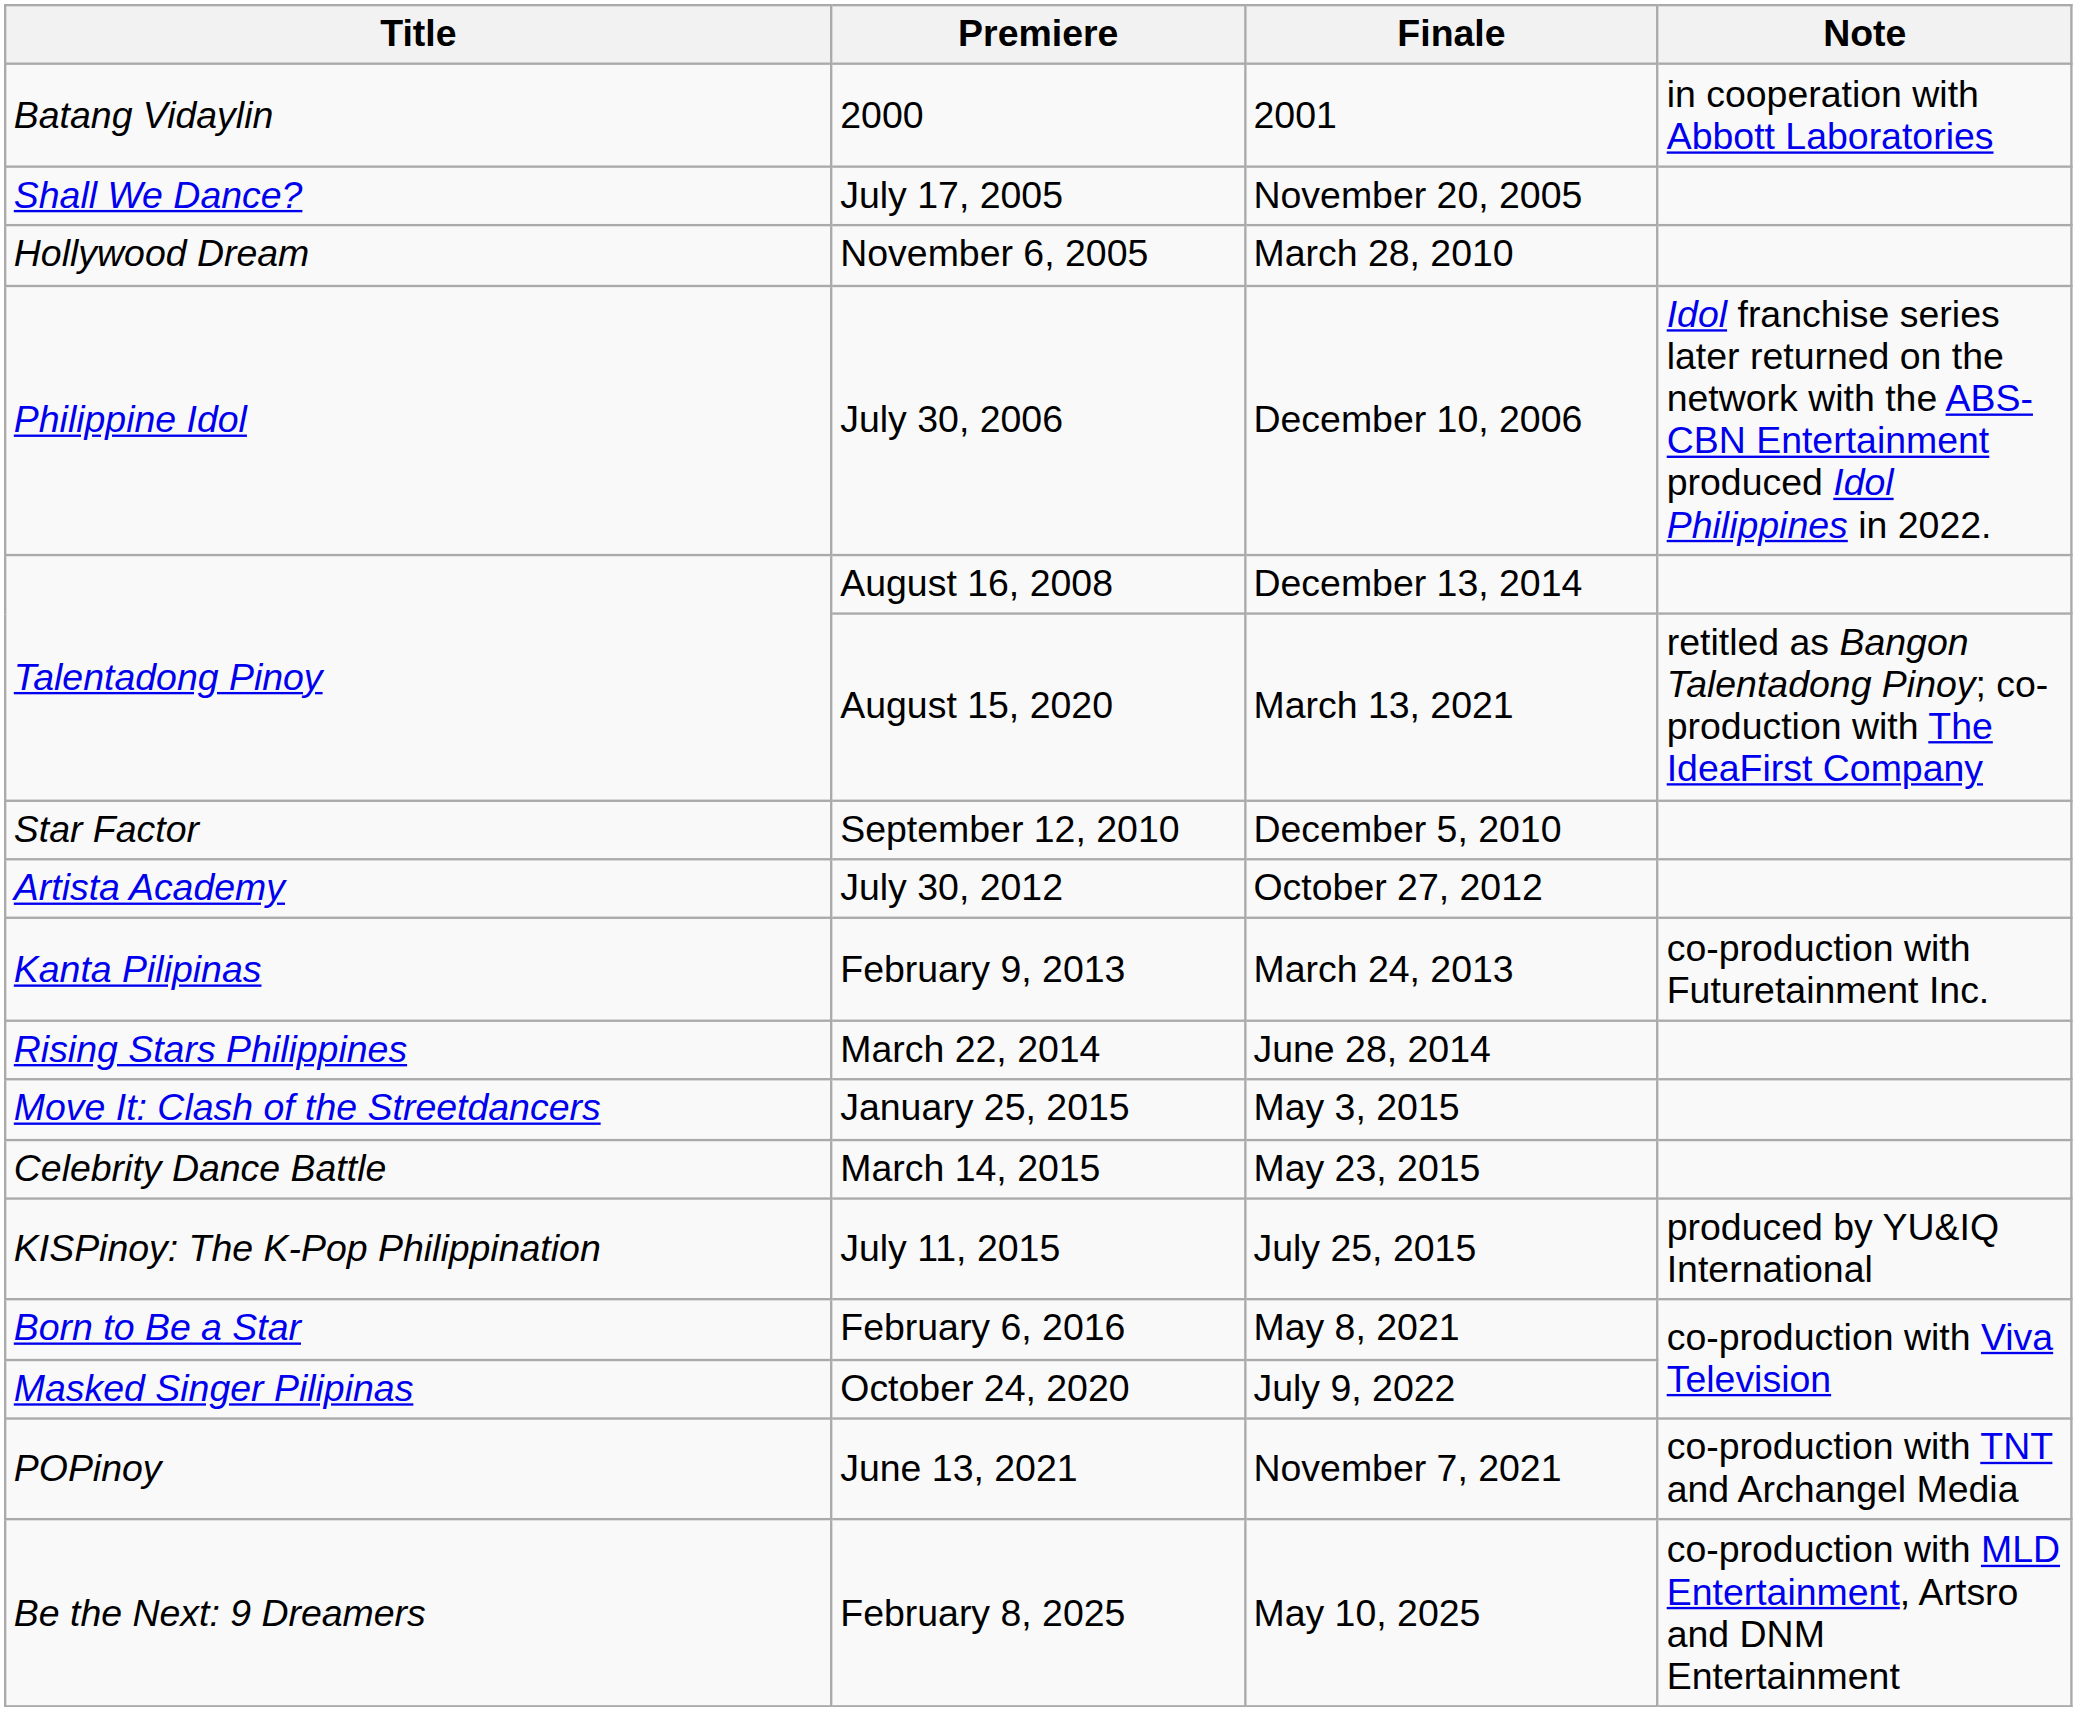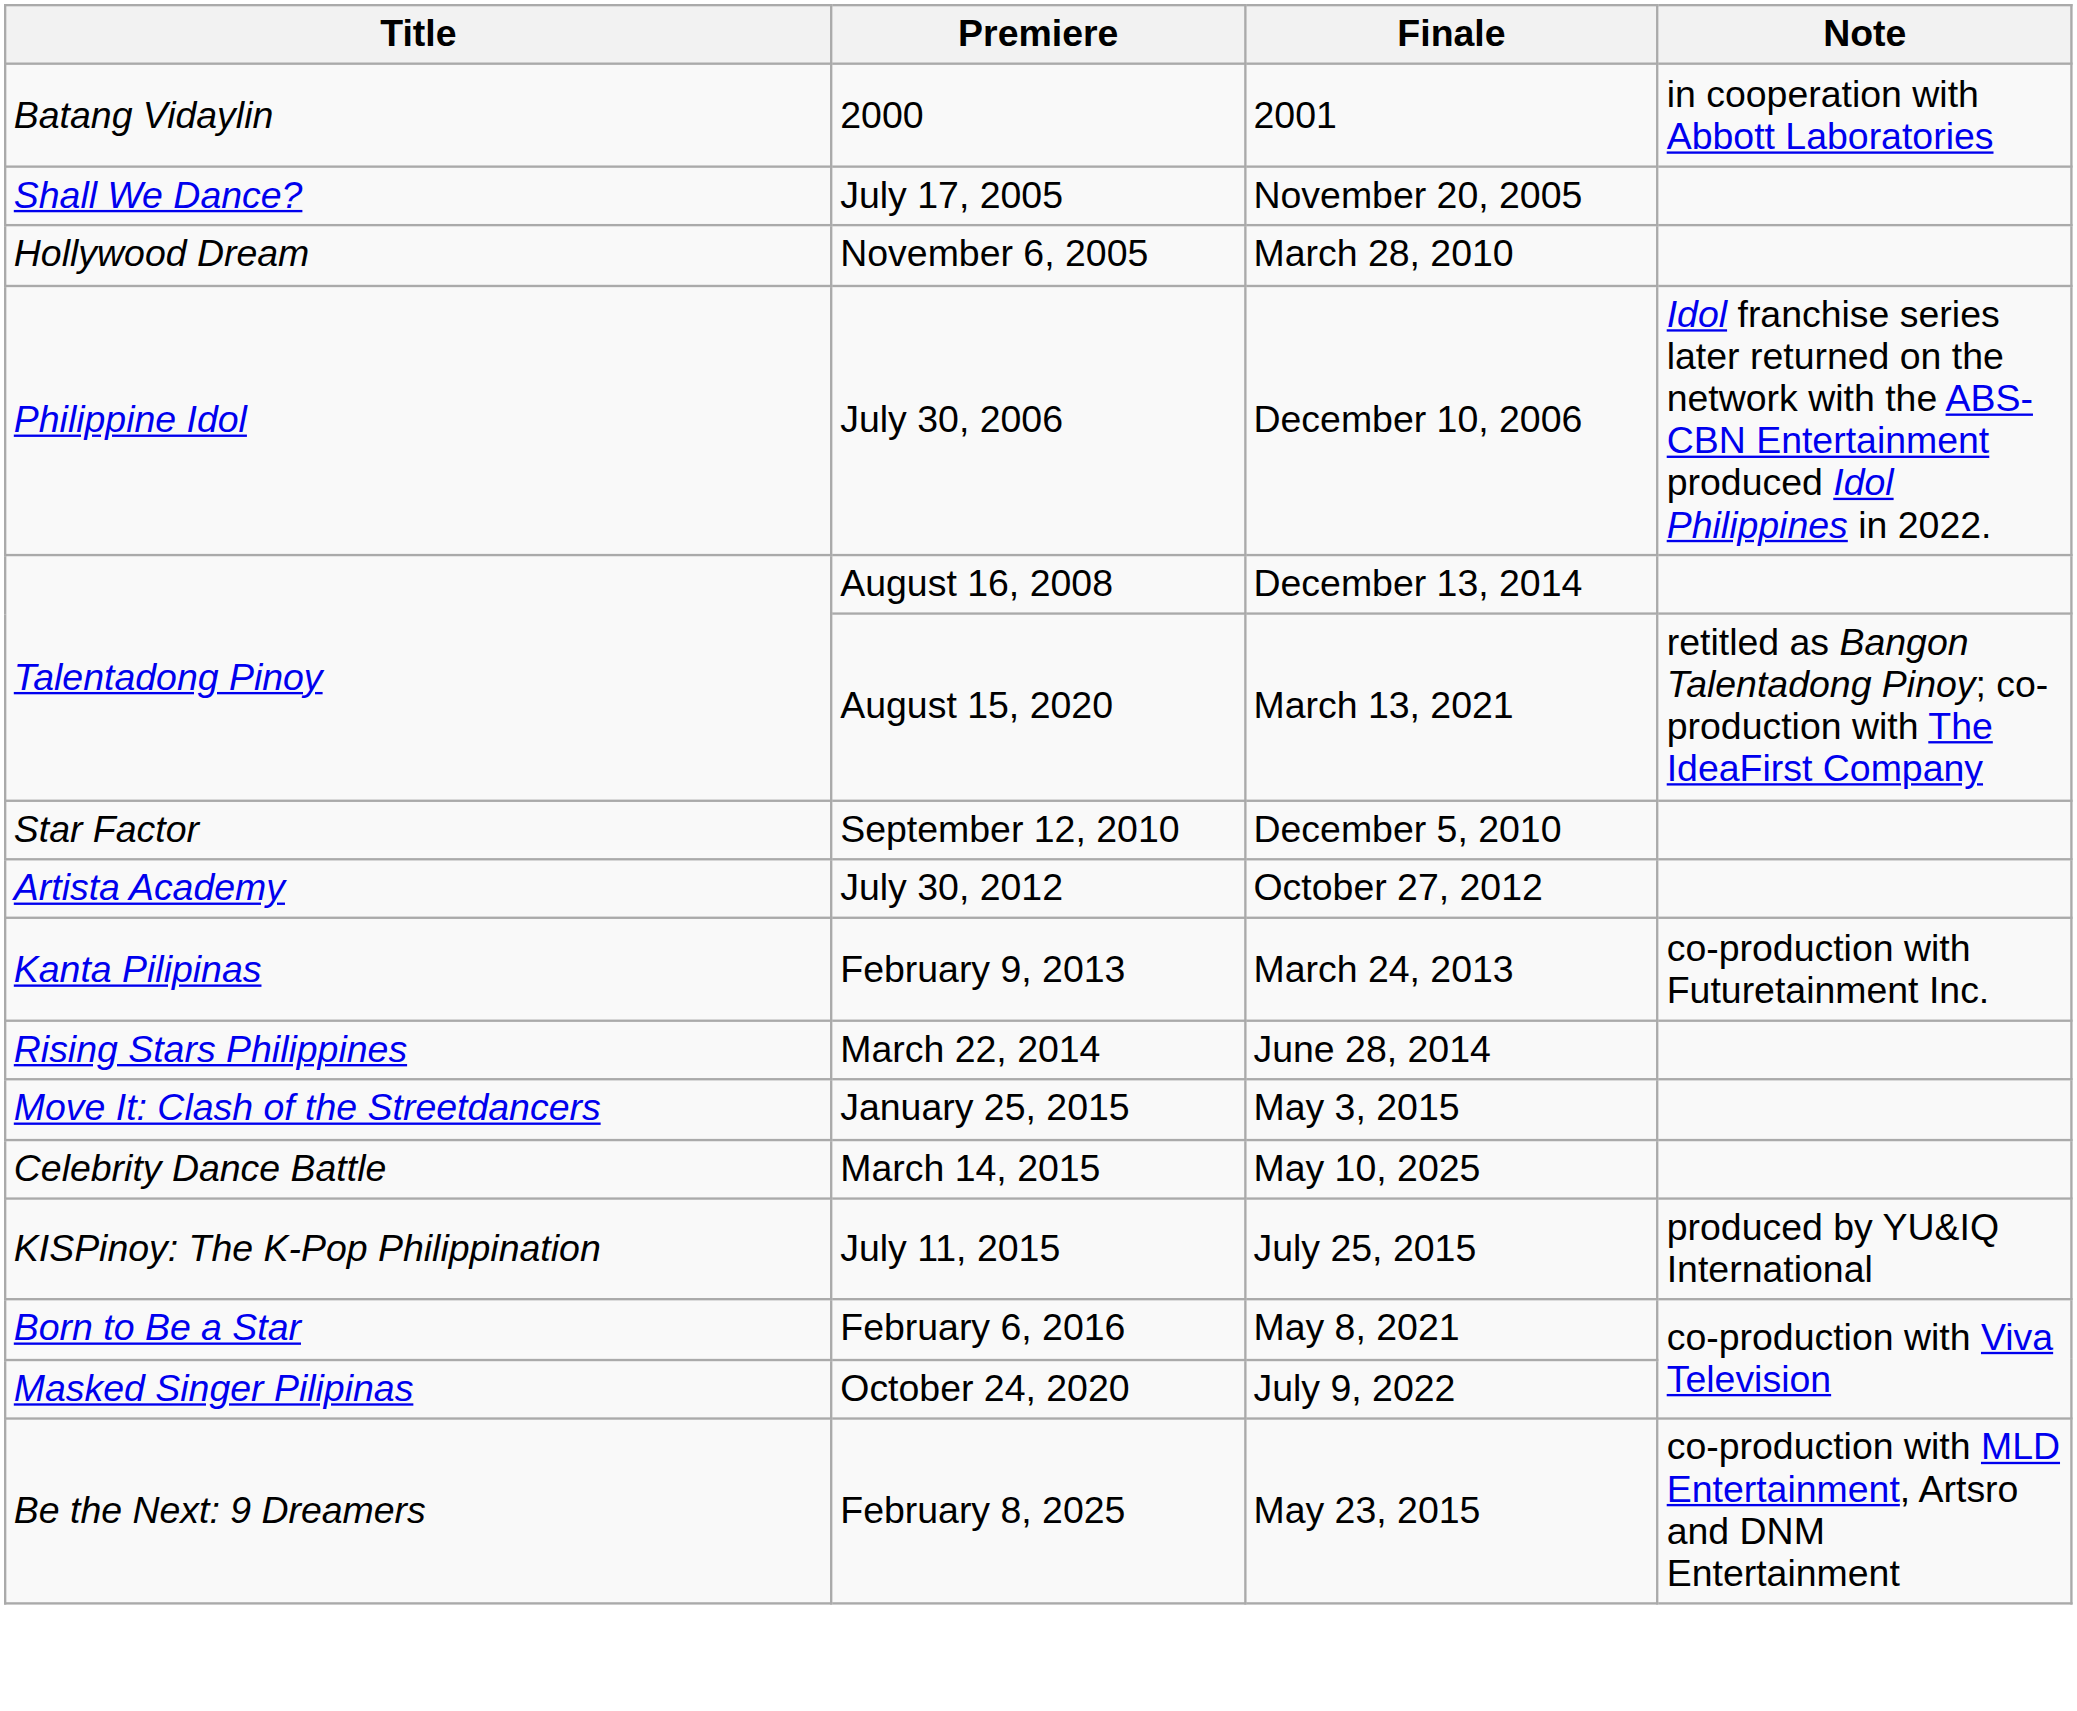March 14, 2015 | Finale: May 23, 2015 -> May 10, 2025
- row: POPinoy | June 13, 2021 | November 7, 2021 | co-production with TNT and Archangel Media
February 8, 2025 | Finale: May 10, 2025 -> May 23, 2015
